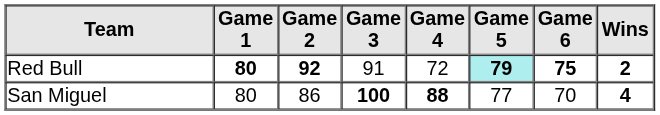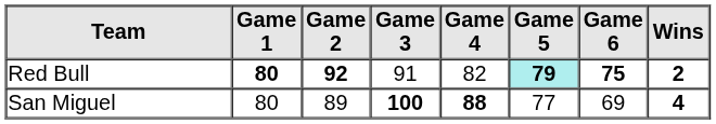Red Bull | Game 4: 72 -> 82
San Miguel | Game 2: 86 -> 89
San Miguel | Game 6: 70 -> 69
